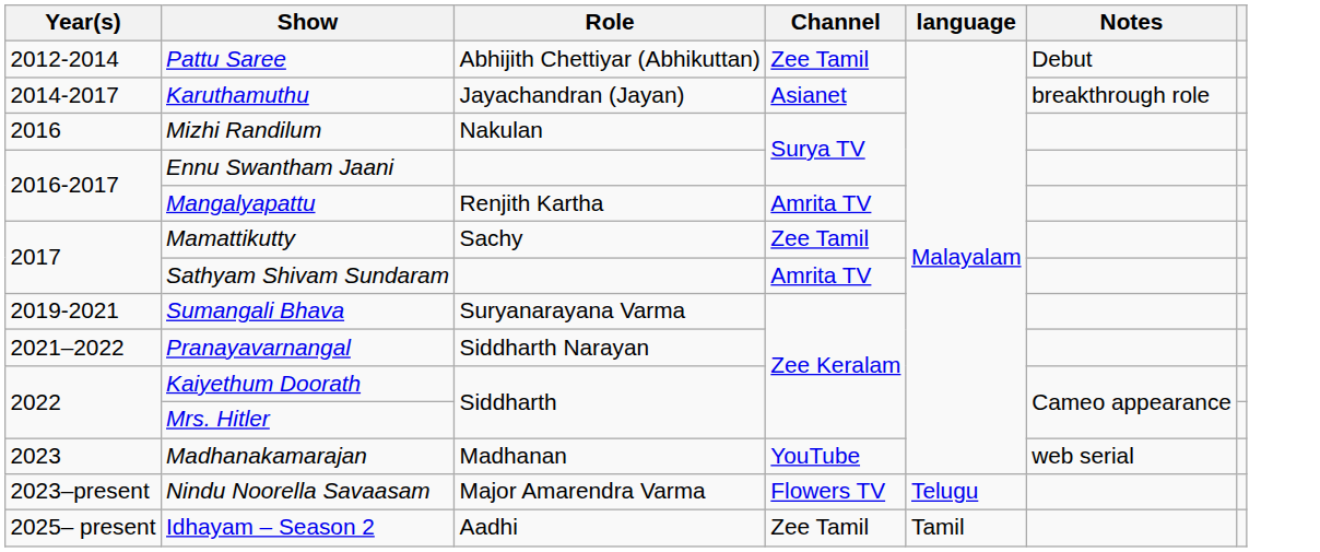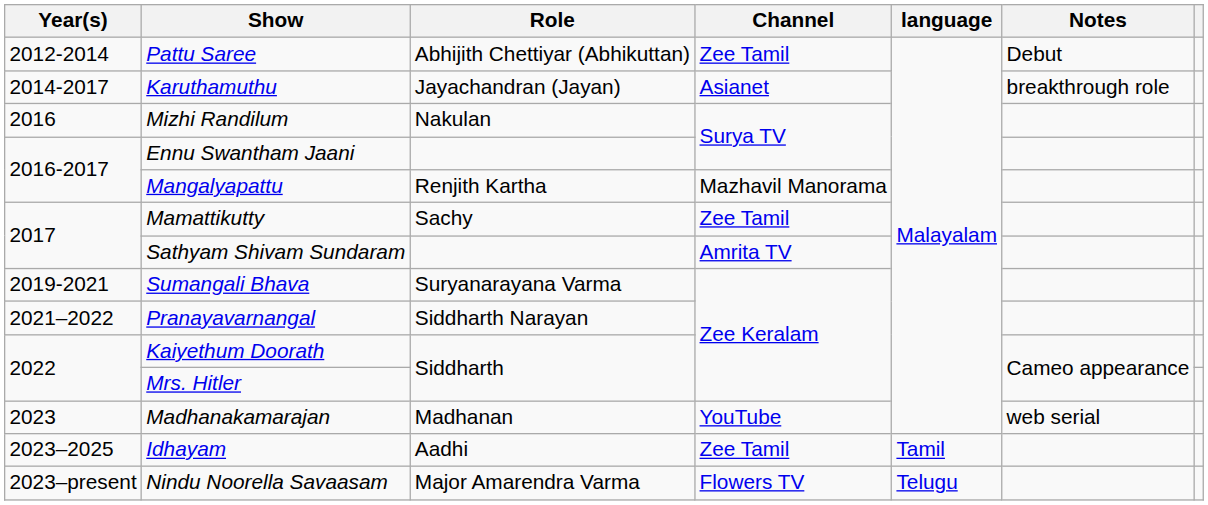Mangalyapattu | Channel: Amrita TV -> Mazhavil Manorama
+ row: 2023–2025 | Idhayam | Aadhi | Zee Tamil | Tamil
- row: 2025– present | Idhayam – Season 2 | Aadhi | Zee Tamil | Tamil
